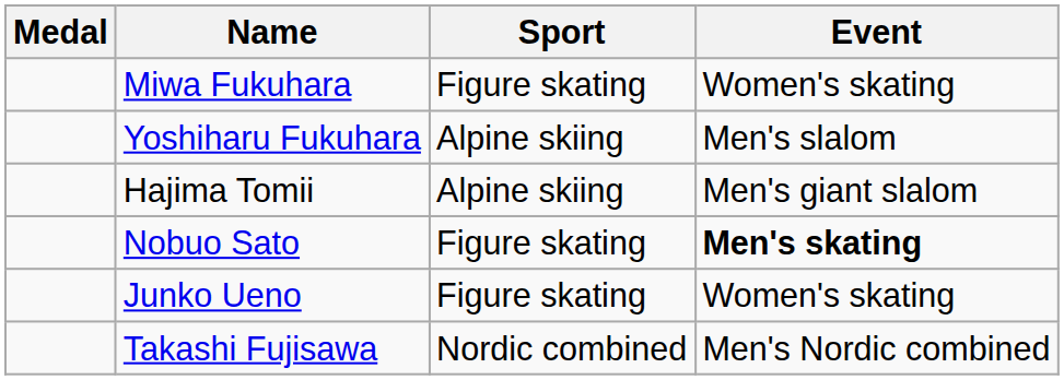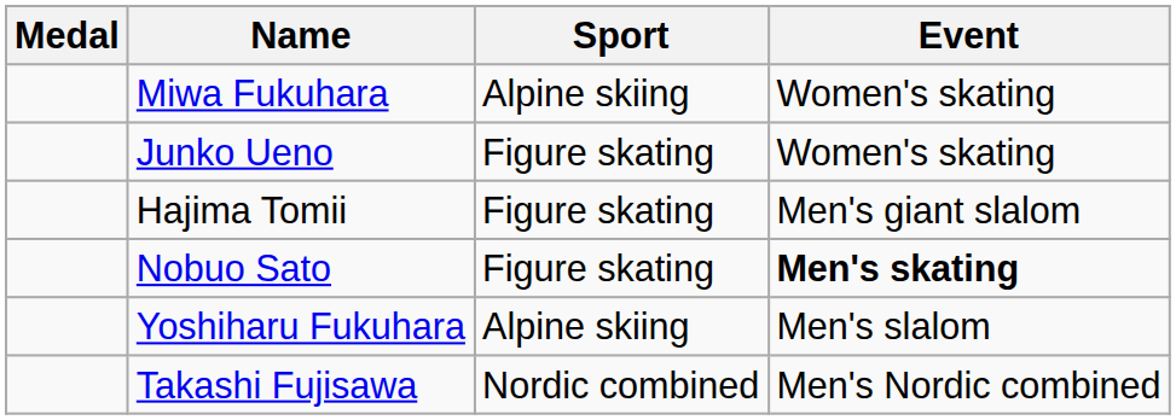Miwa Fukuhara | Sport: Figure skating -> Alpine skiing
rows swapped: Yoshiharu Fukuhara <-> Junko Ueno
Hajima Tomii | Sport: Alpine skiing -> Figure skating
